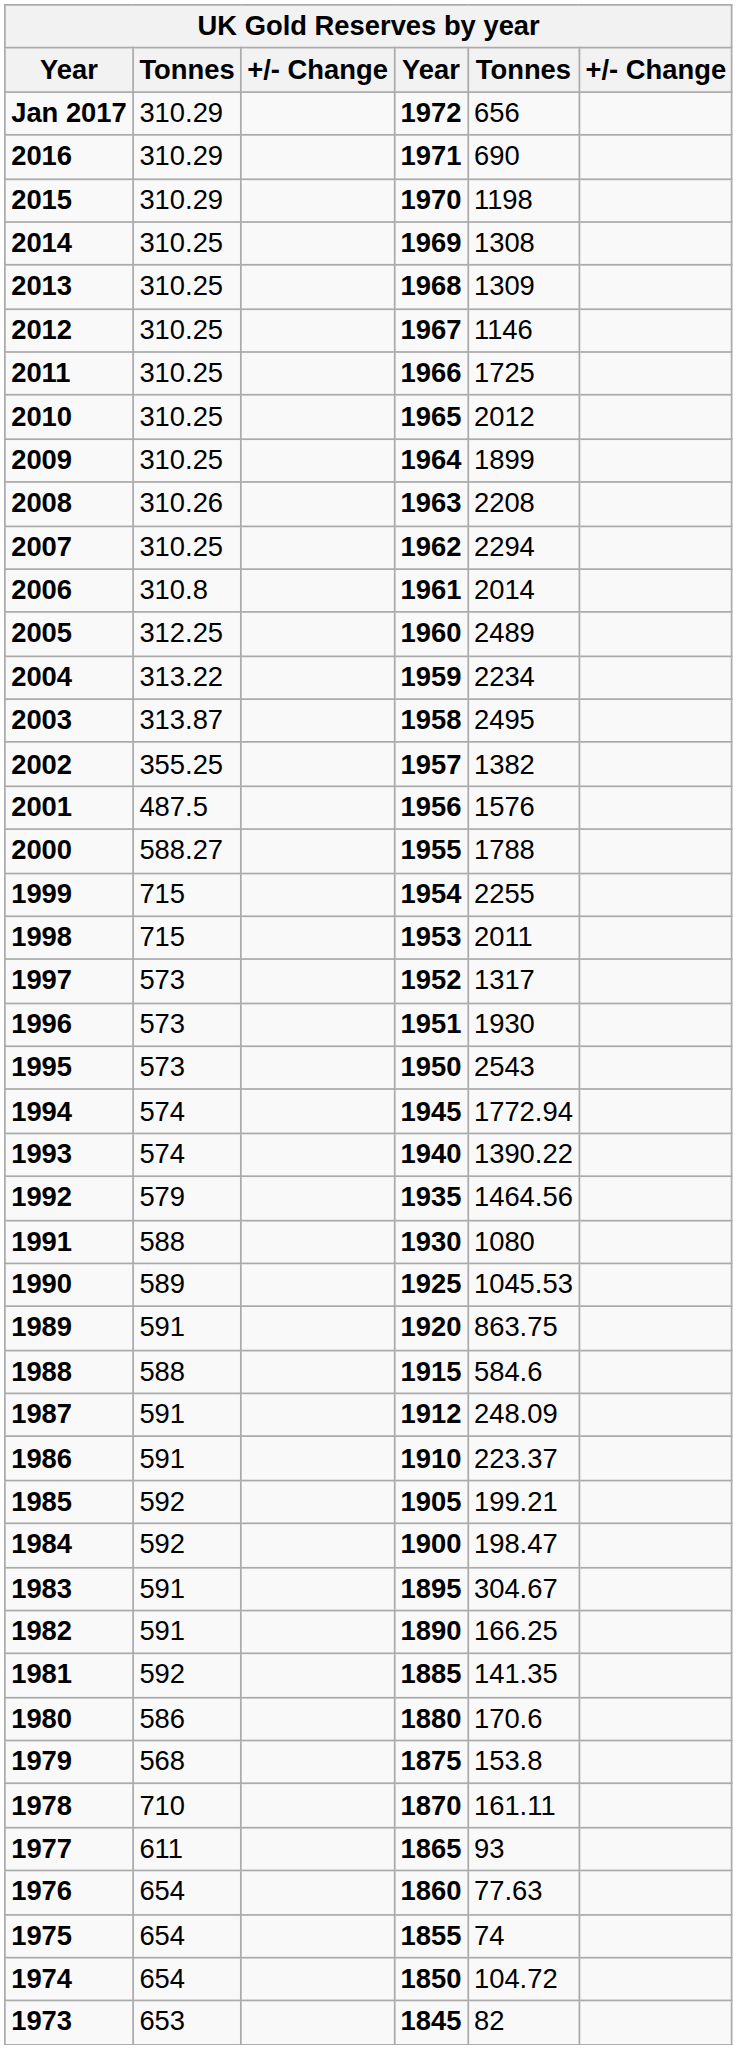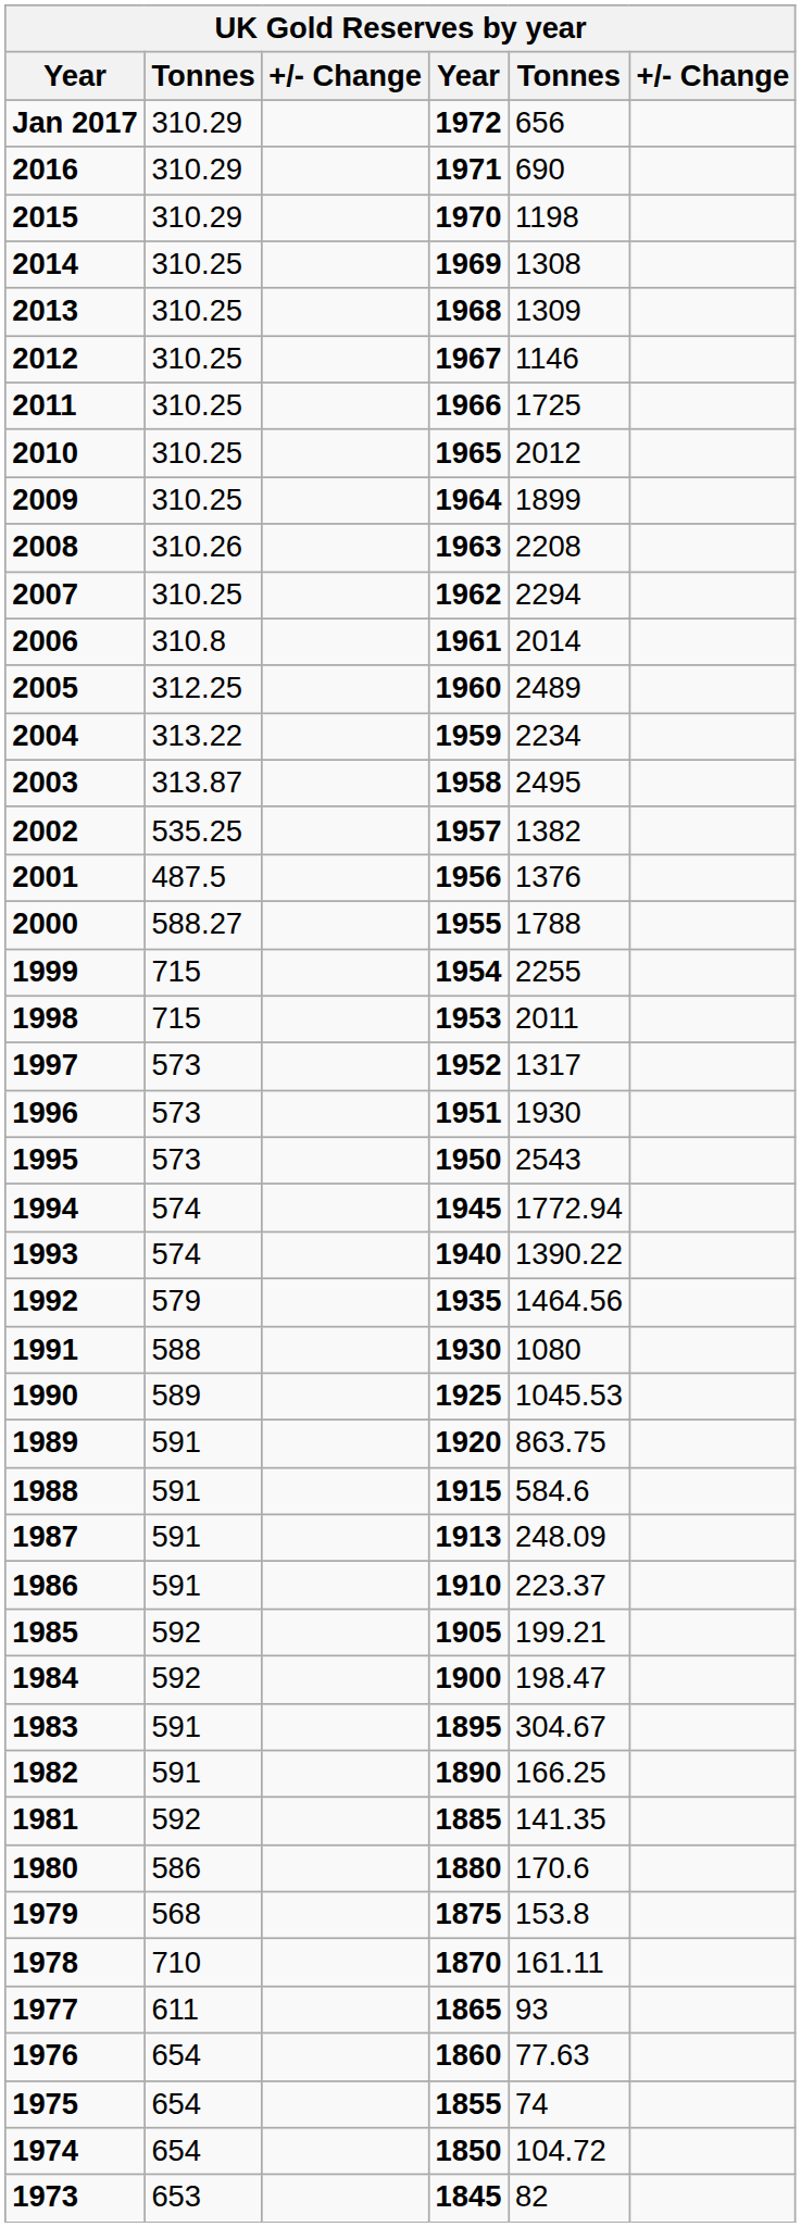2002 | column 2: 355.25 -> 535.25
2001 | column 5: 1576 -> 1376
1988 | column 2: 588 -> 591
1987 | column 4: 1912 -> 1913
